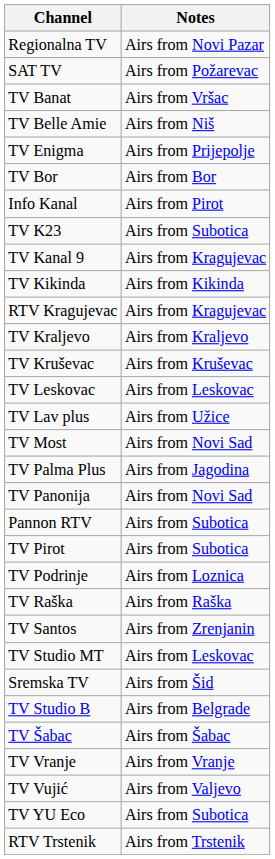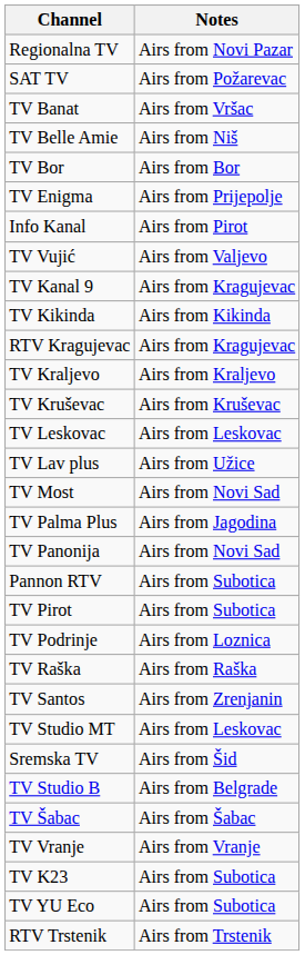rows swapped: TV Bor <-> TV Enigma
rows swapped: TV K23 <-> TV Vujić
